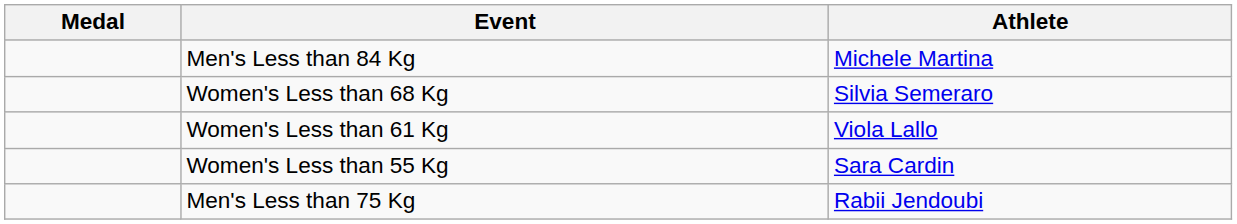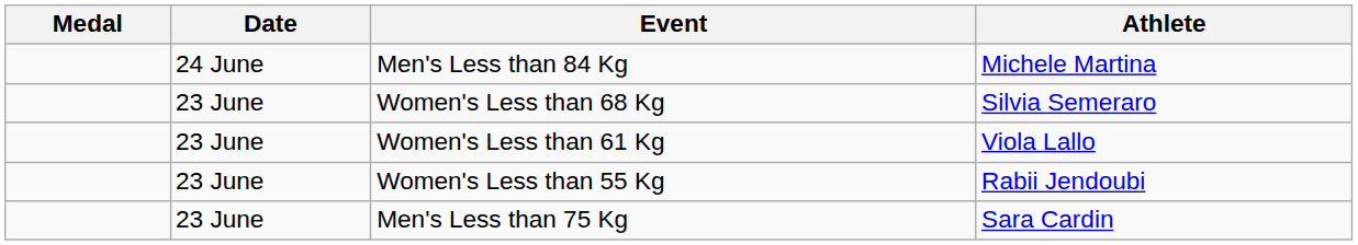+ column: Date | 24 June | 23 June | 23 June | 23 June | 23 June
Women's Less than 55 Kg | Athlete: Sara Cardin -> Rabii Jendoubi
Men's Less than 75 Kg | Athlete: Rabii Jendoubi -> Sara Cardin
